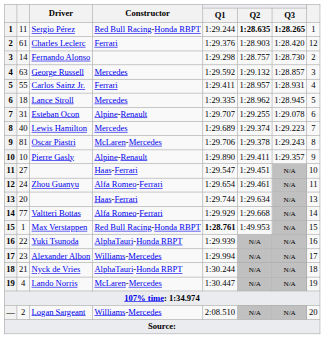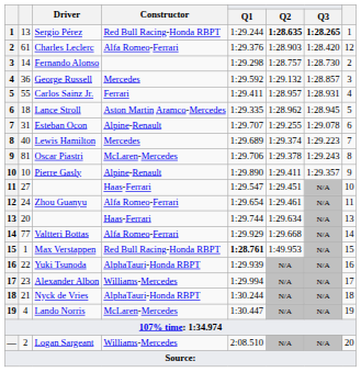Sergio Pérez | column 2: 11 -> 13
Charles Leclerc | Constructor: Ferrari -> Alfa Romeo-Ferrari
George Russell | column 2: 63 -> 36
Lance Stroll | Constructor: Mercedes -> Aston Martin Aramco-Mercedes
